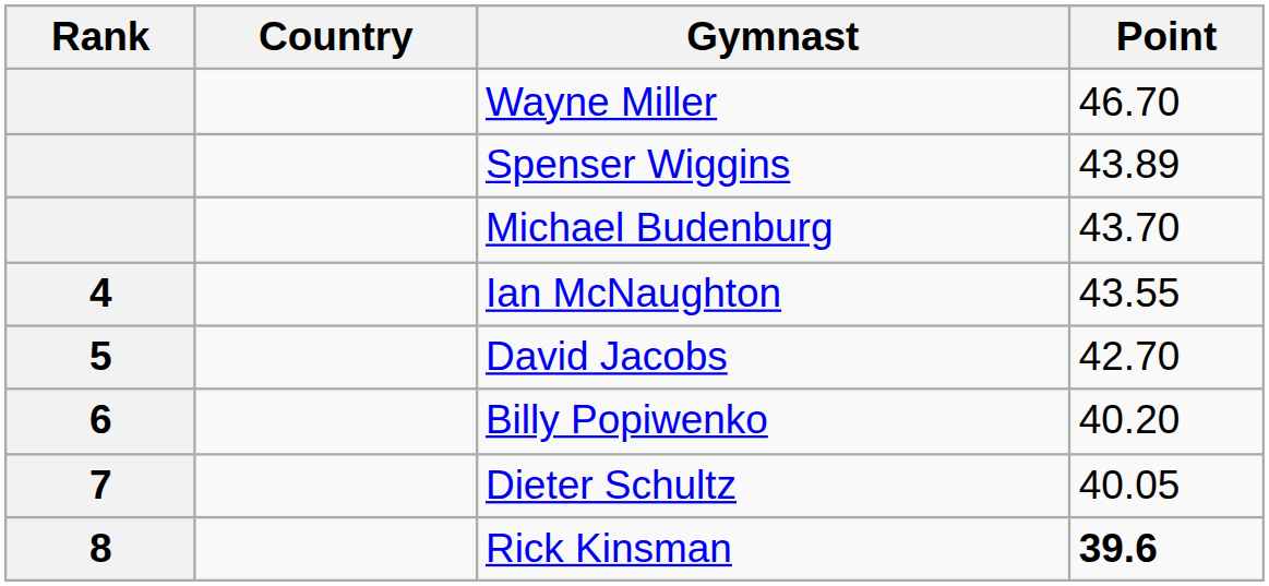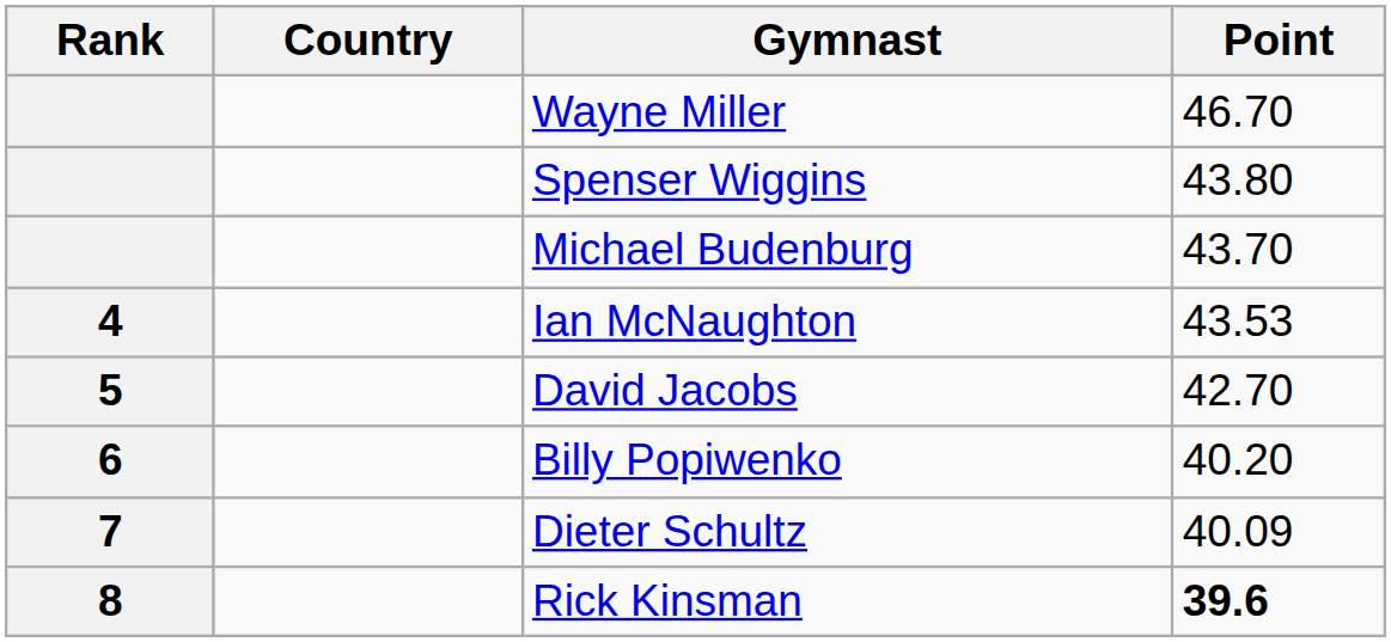Spenser Wiggins | Point: 43.89 -> 43.80
Ian McNaughton | Point: 43.55 -> 43.53
Dieter Schultz | Point: 40.05 -> 40.09
